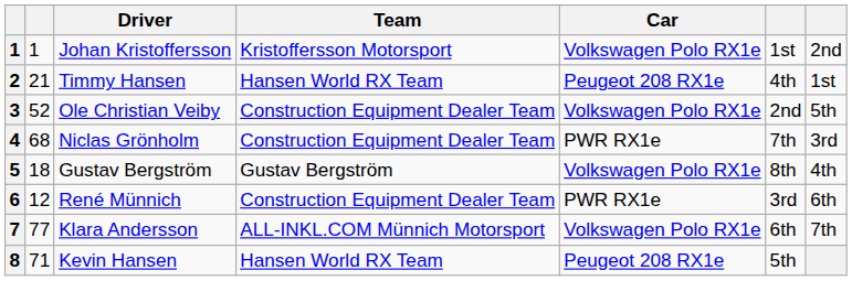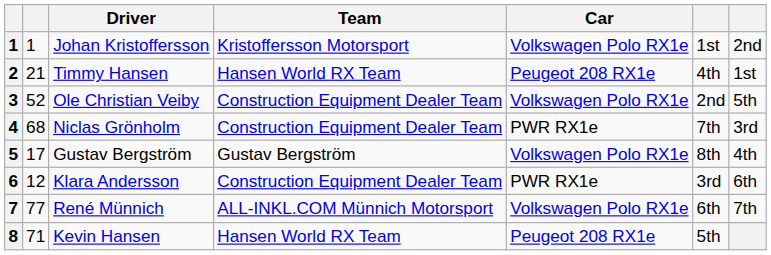5 | column 2: 18 -> 17
6 | Driver: René Münnich -> Klara Andersson
7 | Driver: Klara Andersson -> René Münnich
